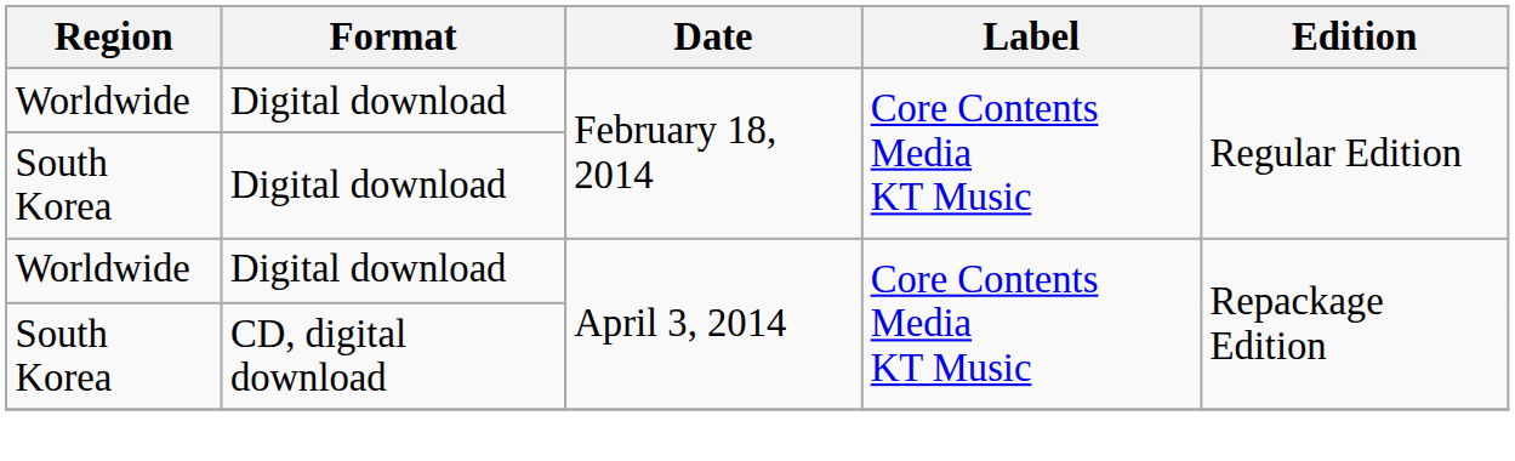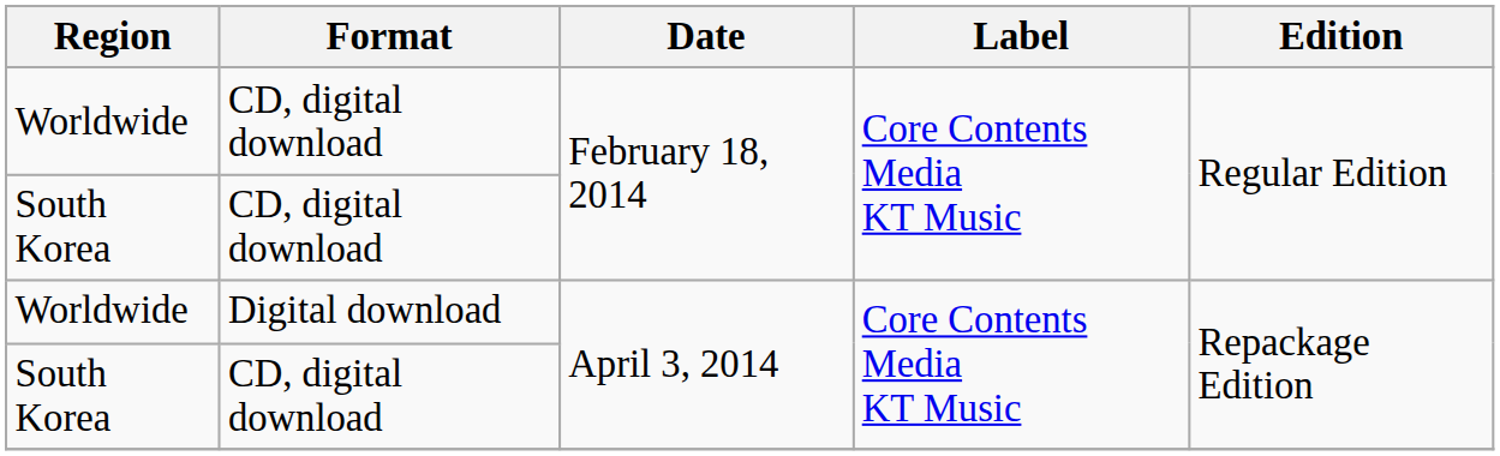Worldwide / February 18, 2014 | Format: Digital download -> CD, digital download
South Korea / February 18, 2014 | Format: Digital download -> CD, digital download
